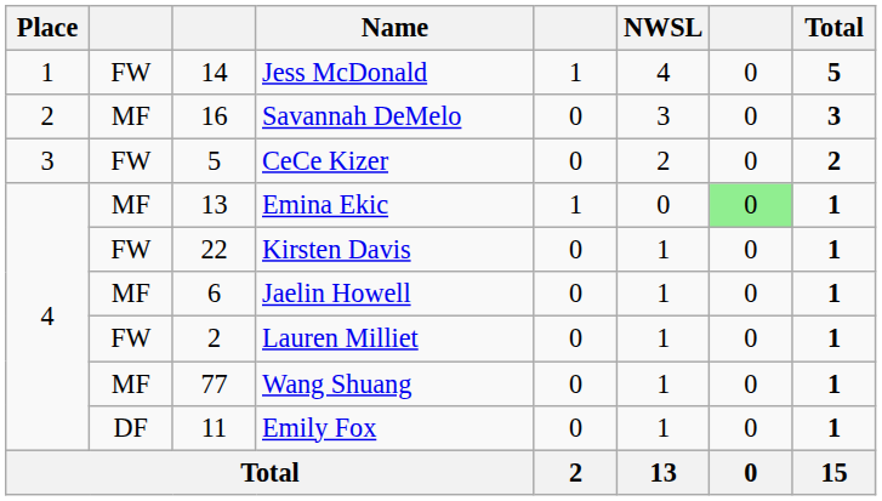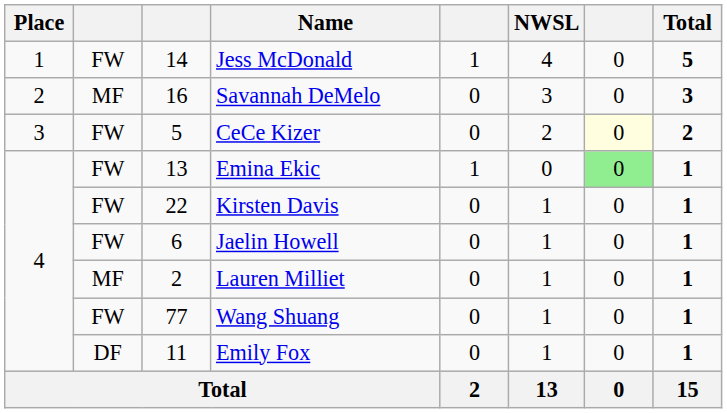CeCe Kizer | column 7: no background -> lightyellow background
Emina Ekic | column 2: MF -> FW
Jaelin Howell | column 2: MF -> FW
Lauren Milliet | column 2: FW -> MF
Wang Shuang | column 2: MF -> FW
